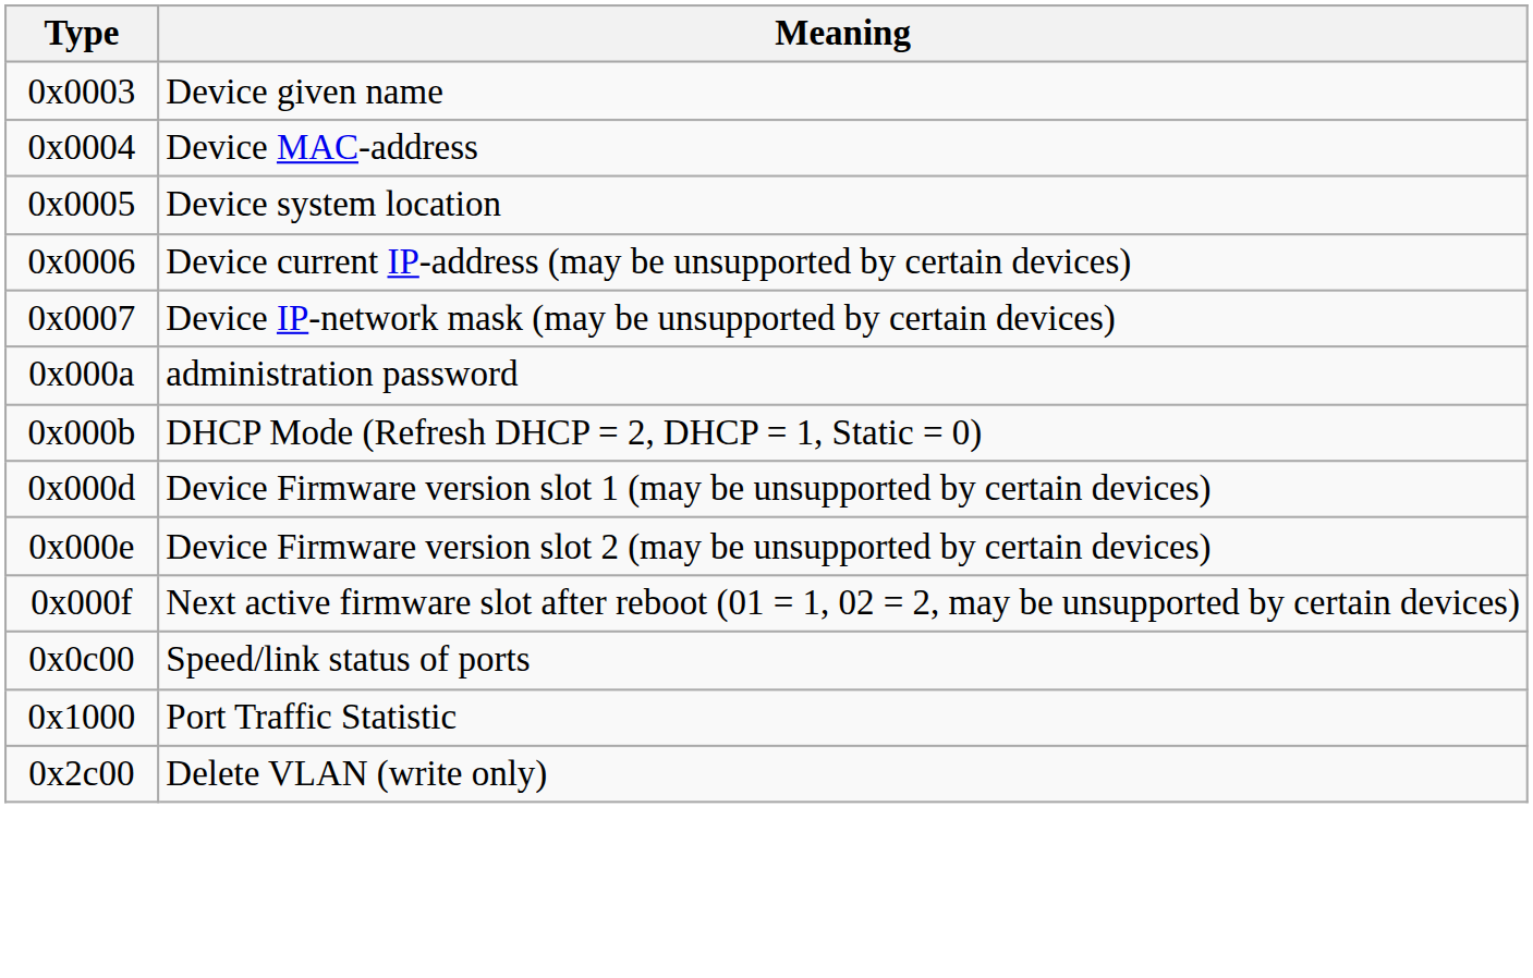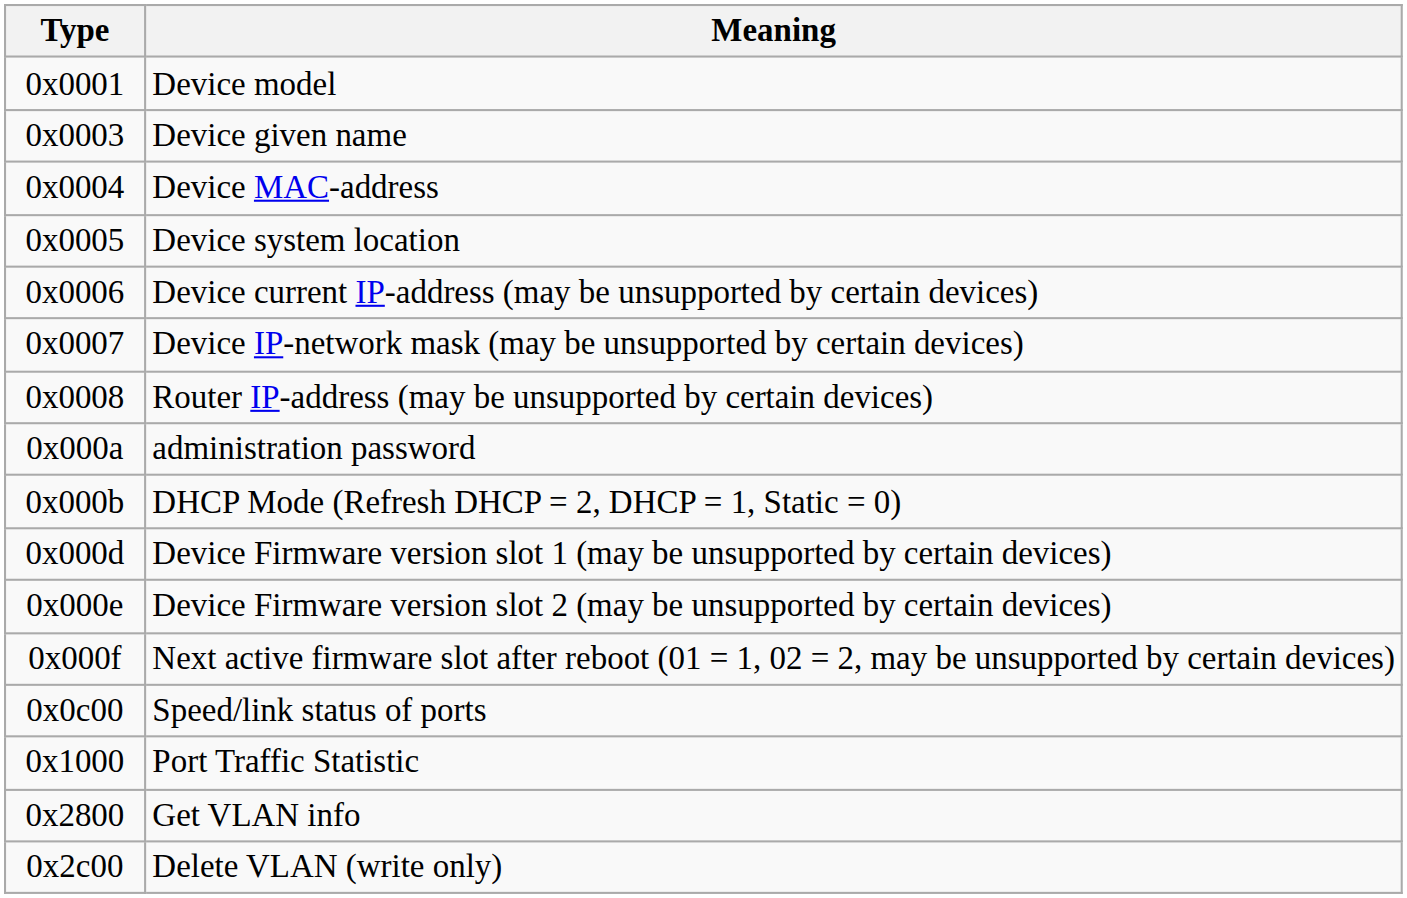+ row: 0x0001 | Device model
+ row: 0x0008 | Router IP-address (may be unsupported by certain devices)
+ row: 0x2800 | Get VLAN info
